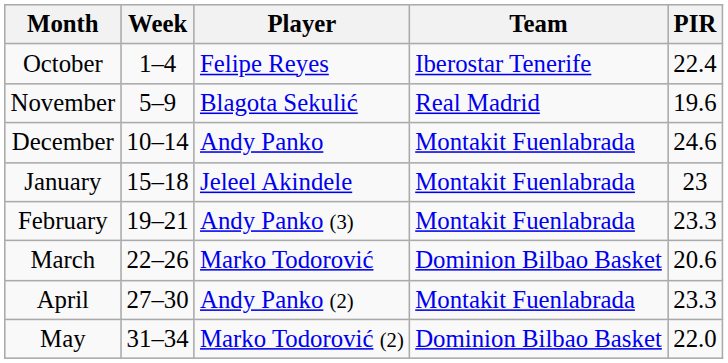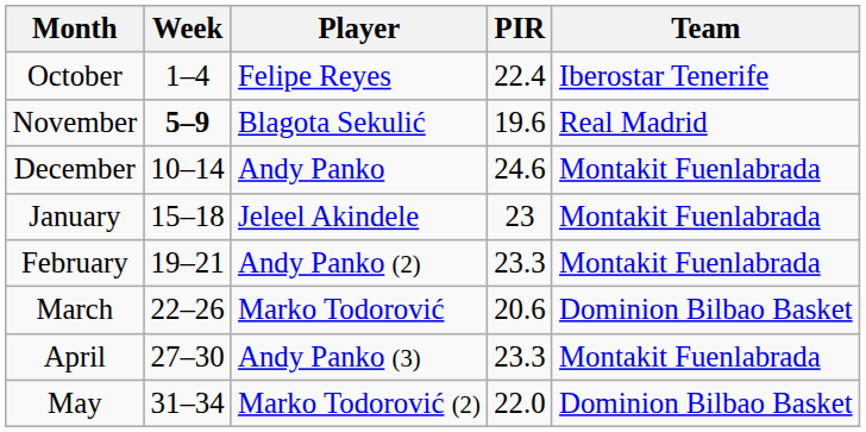columns swapped: Team <-> PIR
November | Week: normal -> bold
February | Player: Andy Panko (3) -> Andy Panko (2)
April | Player: Andy Panko (2) -> Andy Panko (3)
